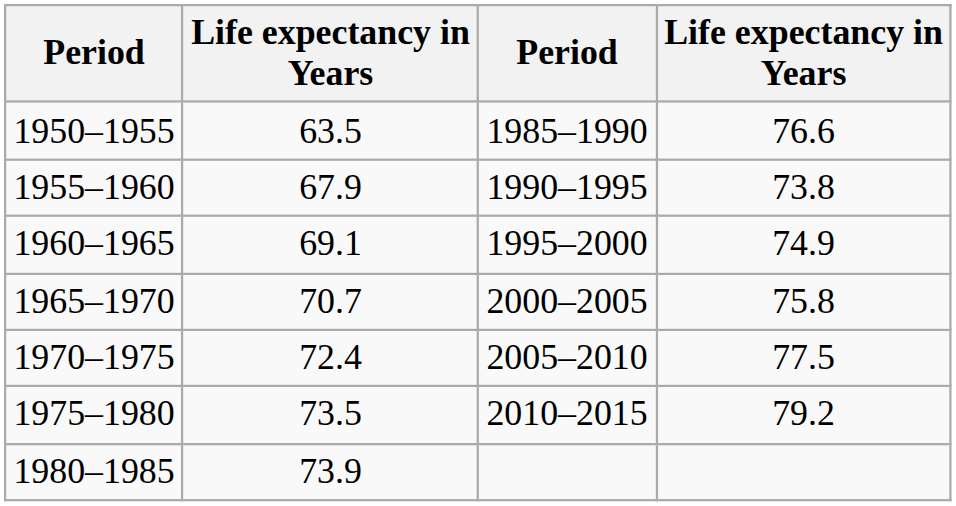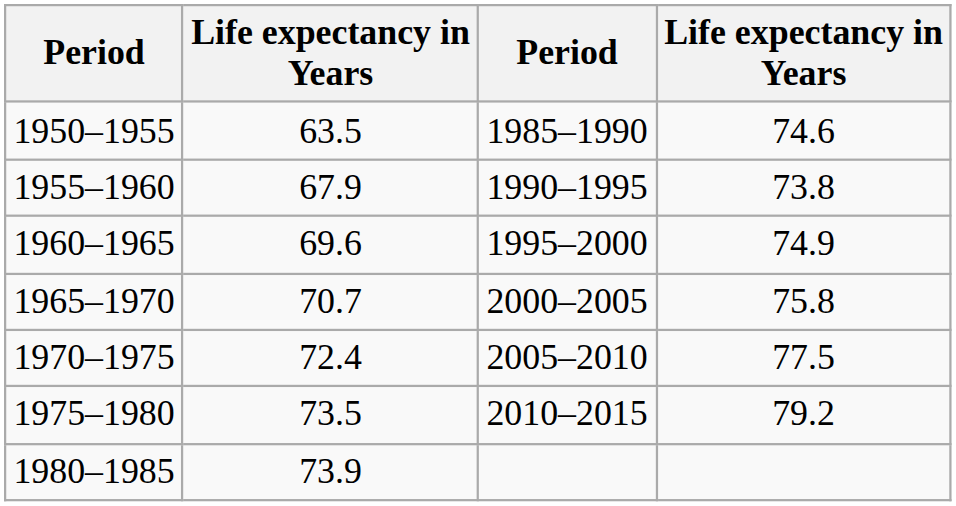1950–1955 | column 4: 76.6 -> 74.6
1960–1965 | column 2: 69.1 -> 69.6
